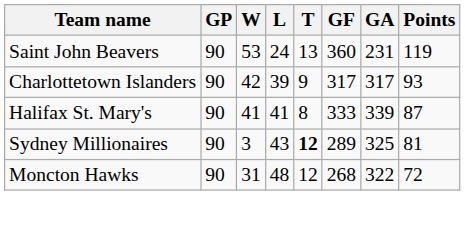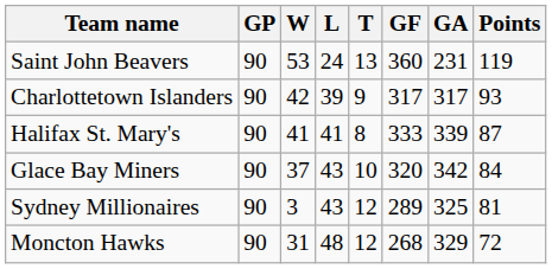+ row: Glace Bay Miners | 90 | 37 | 43 | 10 | 320 | 342 | 84
Sydney Millionaires | T: bold -> normal
Moncton Hawks | GA: 322 -> 329
